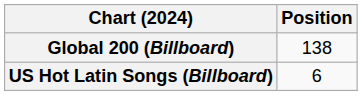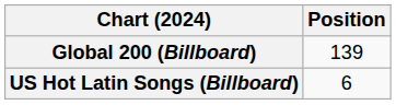Global 200 (Billboard) | Position: 138 -> 139
